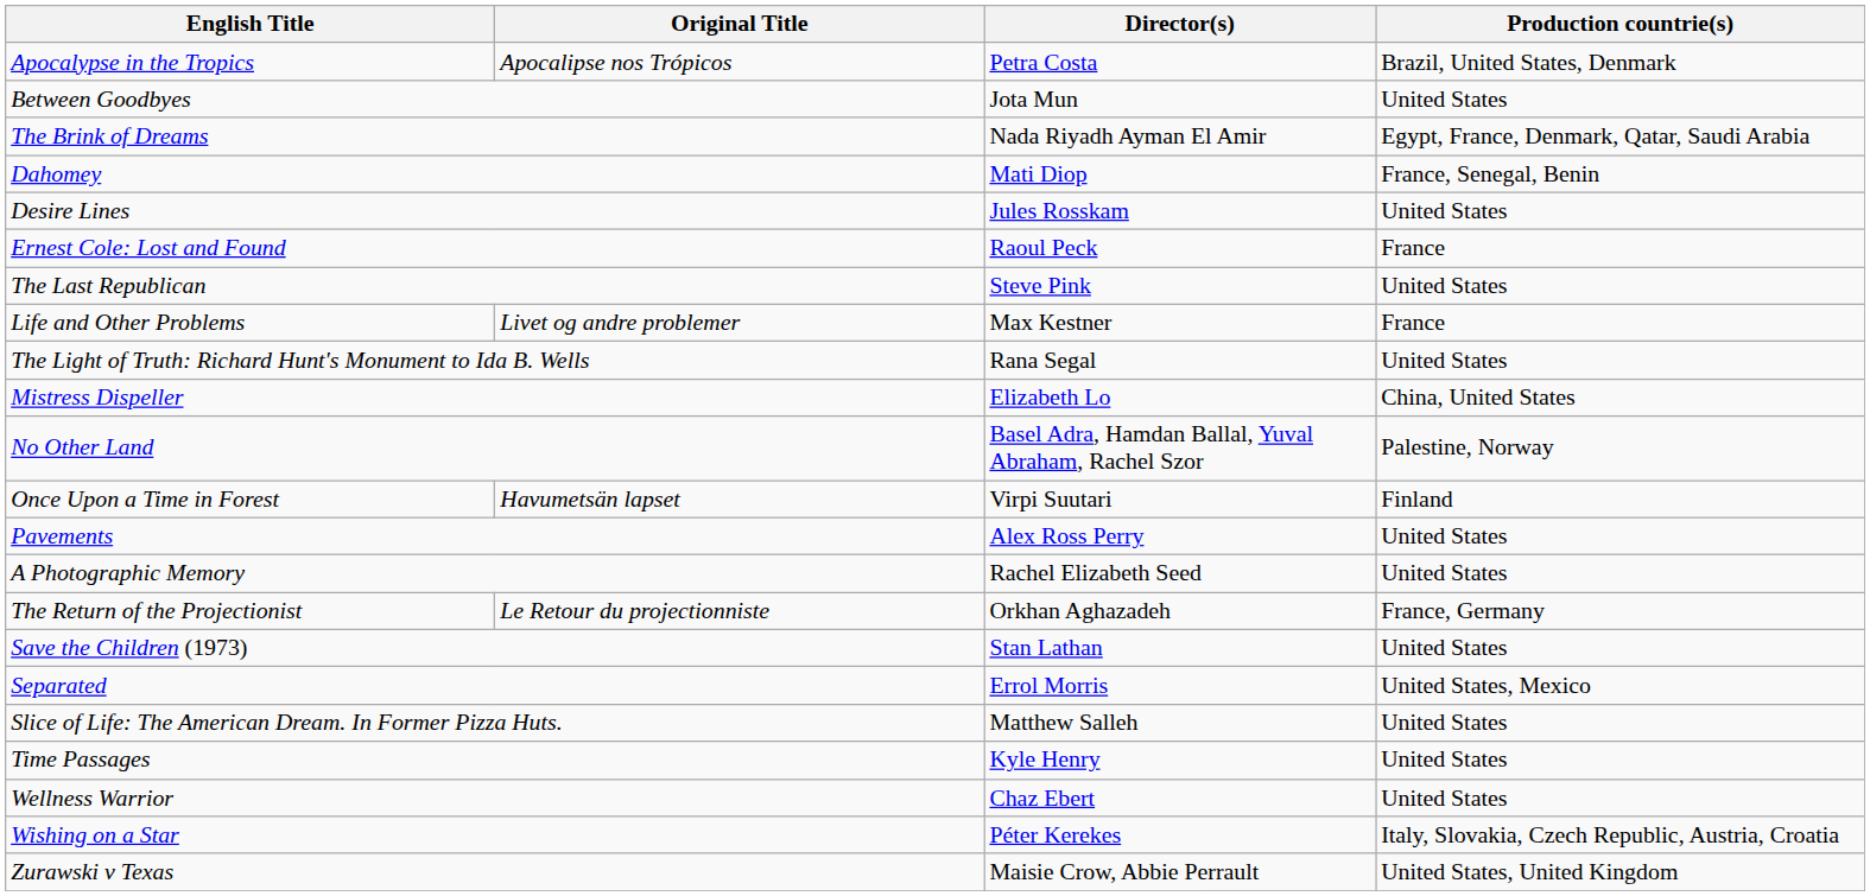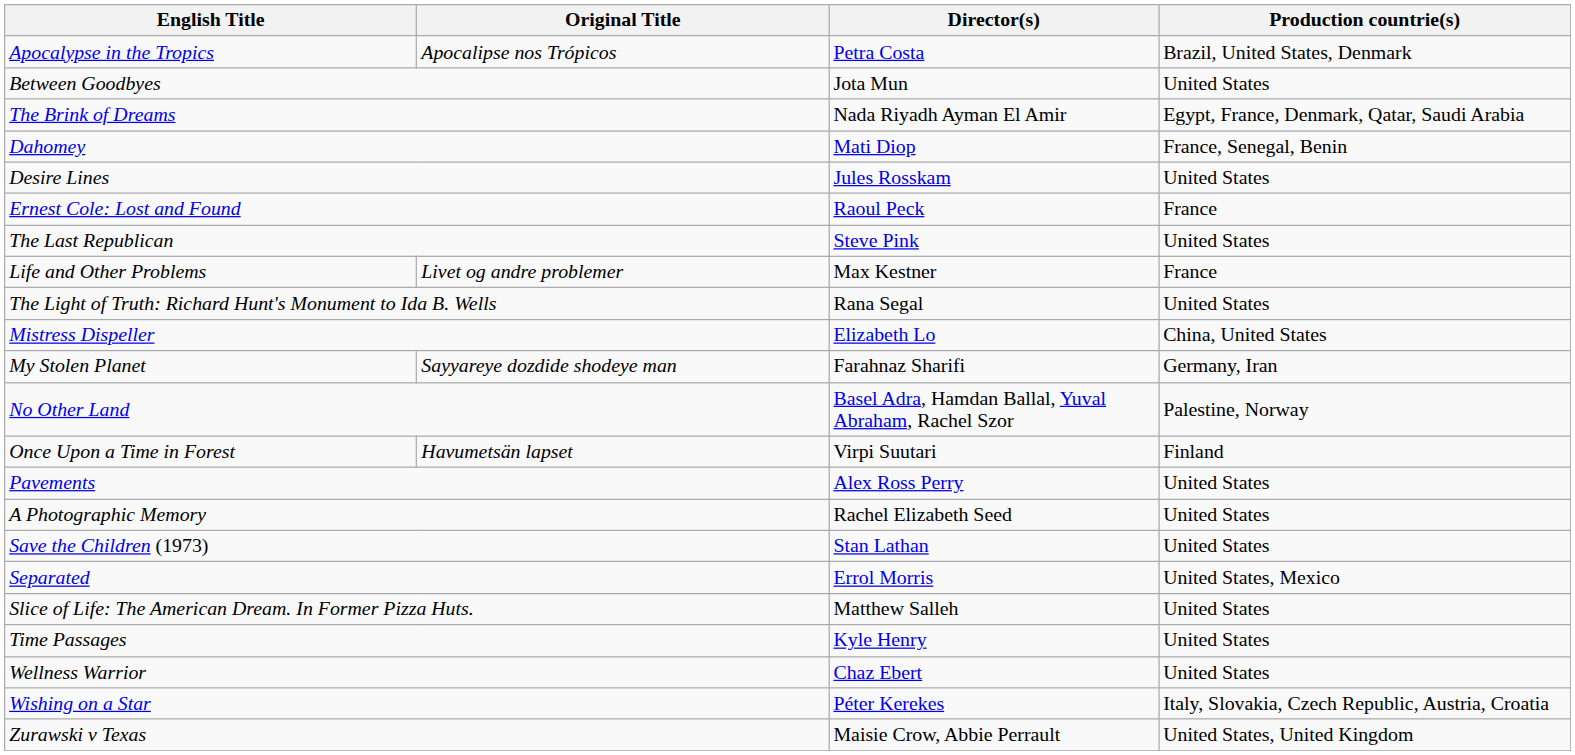+ row: My Stolen Planet | Sayyareye dozdide shodeye man | Farahnaz Sharifi | Germany, Iran
- row: The Return of the Projectionist | Le Retour du projectionniste | Orkhan Aghazadeh | France, Germany
